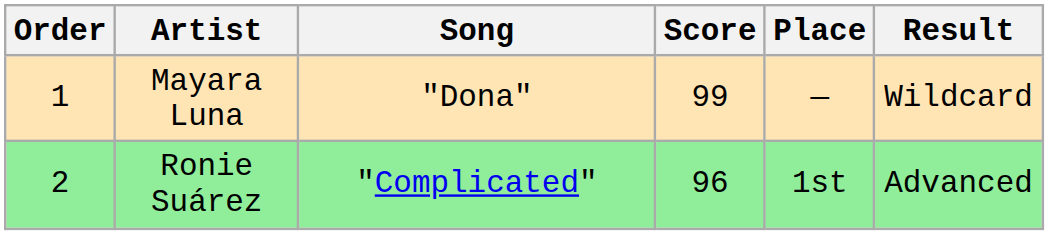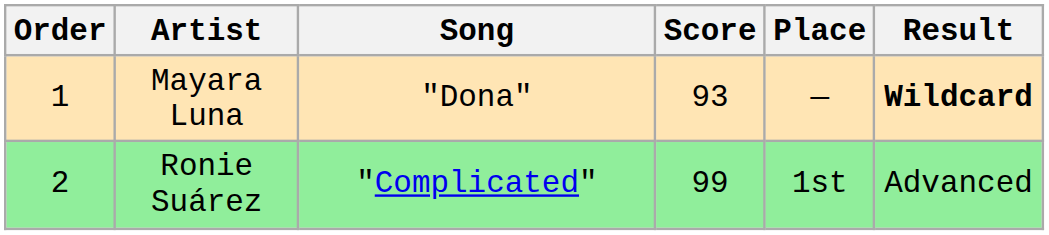Mayara Luna | Score: 99 -> 93
Mayara Luna | Result: normal -> bold
Ronie Suárez | Score: 96 -> 99
